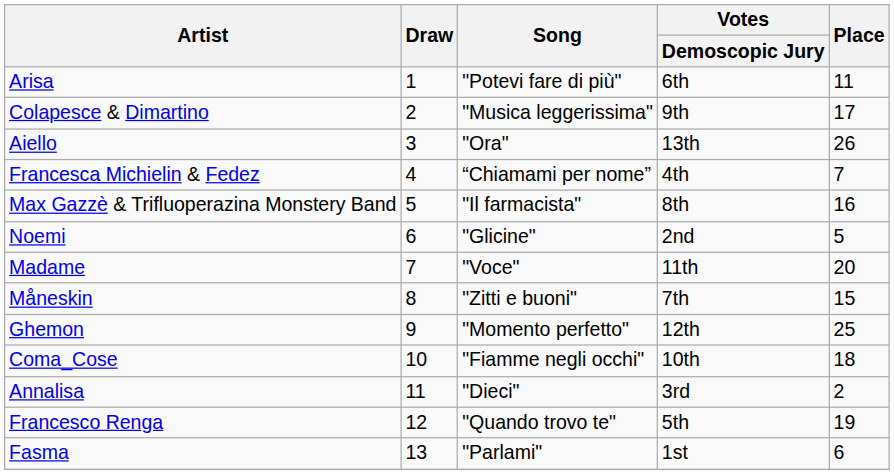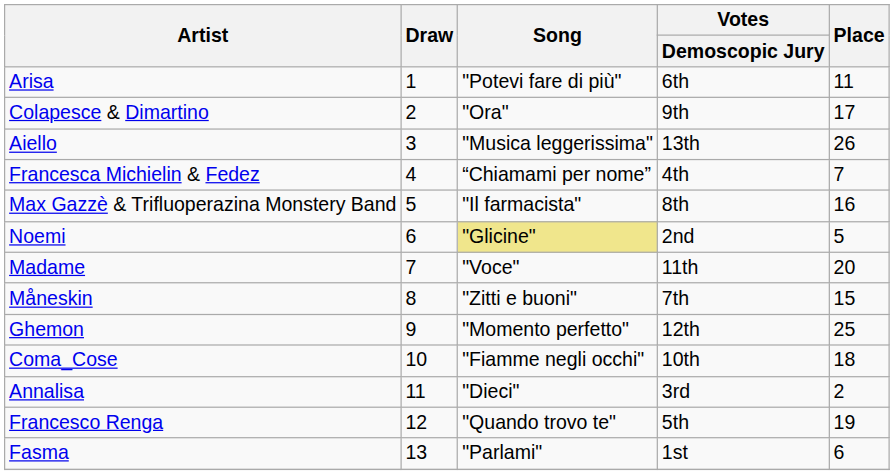Colapesce & Dimartino | Song: "Musica leggerissima" -> "Ora"
Aiello | Song: "Ora" -> "Musica leggerissima"
Noemi | Song: no background -> khaki background
